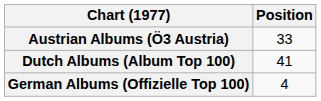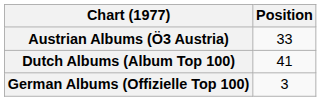German Albums (Offizielle Top 100) | Position: 4 -> 3
